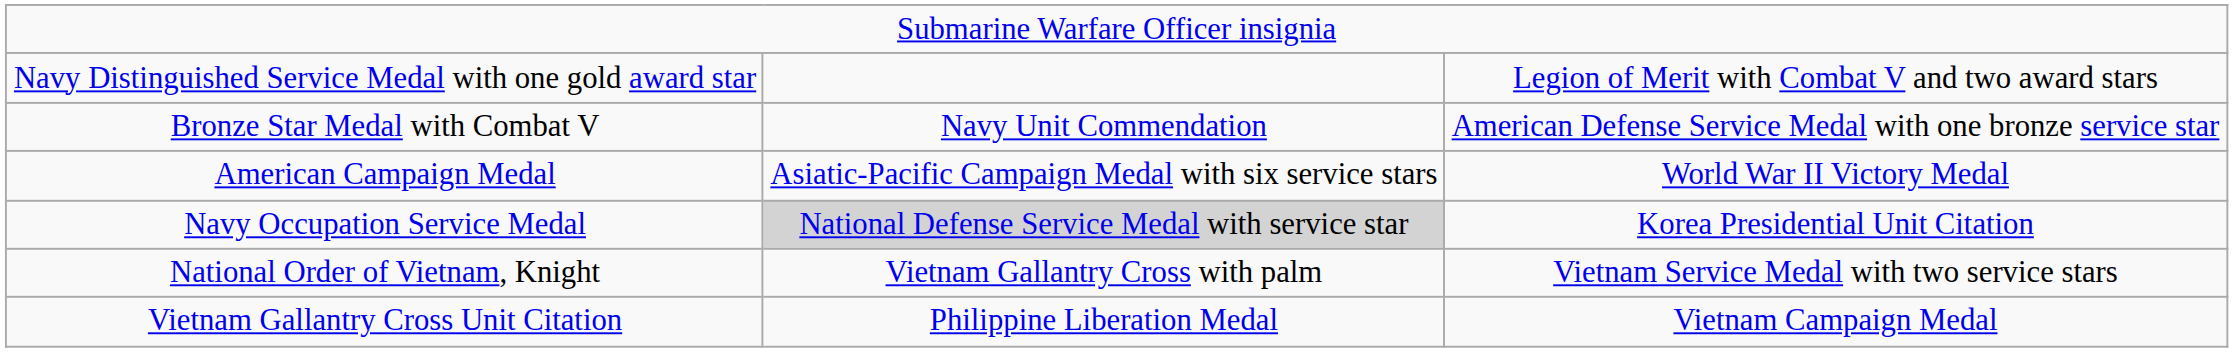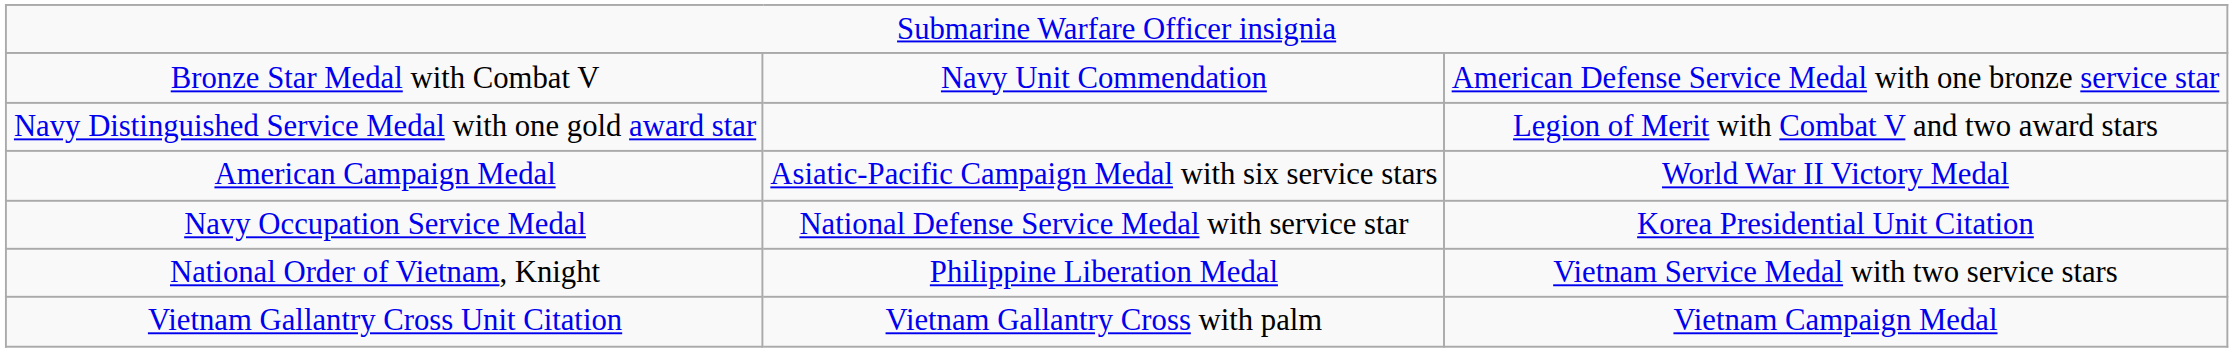rows swapped: Navy Distinguished Service Medal with one gold award star <-> Bronze Star Medal with Combat V
Navy Occupation Service Medal | column 2: lightgrey background -> no background
National Order of Vietnam, Knight | column 2: Vietnam Gallantry Cross with palm -> Philippine Liberation Medal
Vietnam Gallantry Cross Unit Citation | column 2: Philippine Liberation Medal -> Vietnam Gallantry Cross with palm
